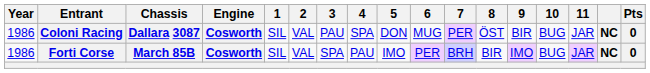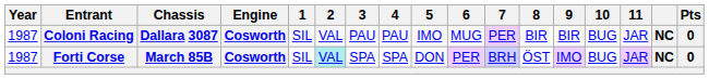Coloni Racing | Year: 1986 -> 1987
Coloni Racing | 4: SPA -> PAU
Coloni Racing | 5: DON -> IMO
Coloni Racing | 8: ÖST -> BIR
Forti Corse | Year: 1986 -> 1987
Forti Corse | 2: no background -> paleturquoise background
Forti Corse | 4: PAU -> SPA
Forti Corse | 5: IMO -> DON
Forti Corse | 8: BIR -> ÖST
